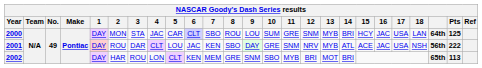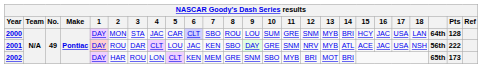2000 | Pts: 125 -> 128
2002 | Pts: 113 -> 173
